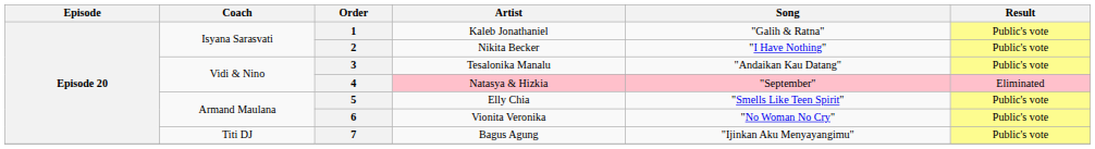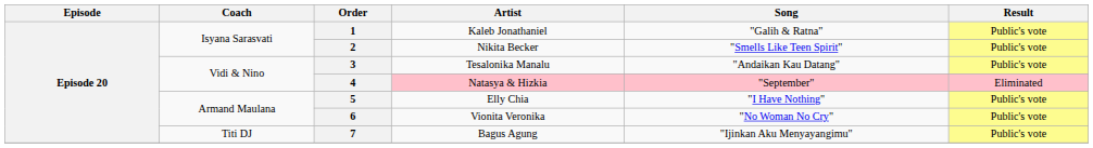2 | Song: "I Have Nothing" -> "Smells Like Teen Spirit"
5 | Song: "Smells Like Teen Spirit" -> "I Have Nothing"
